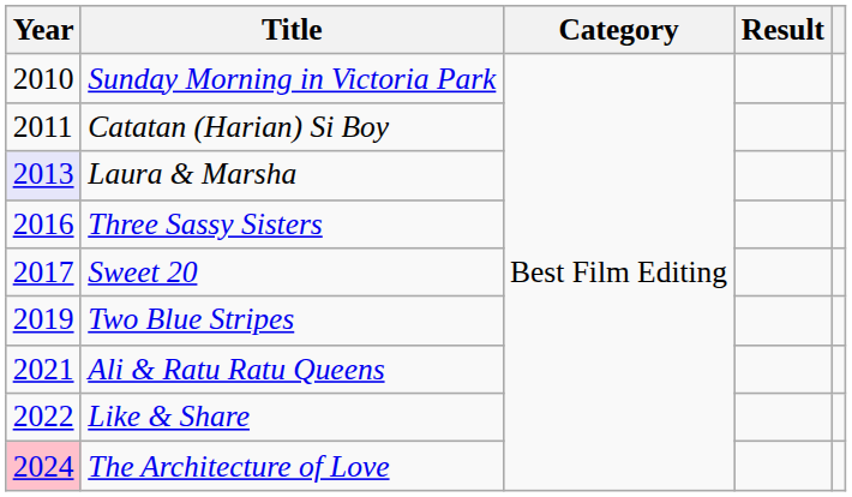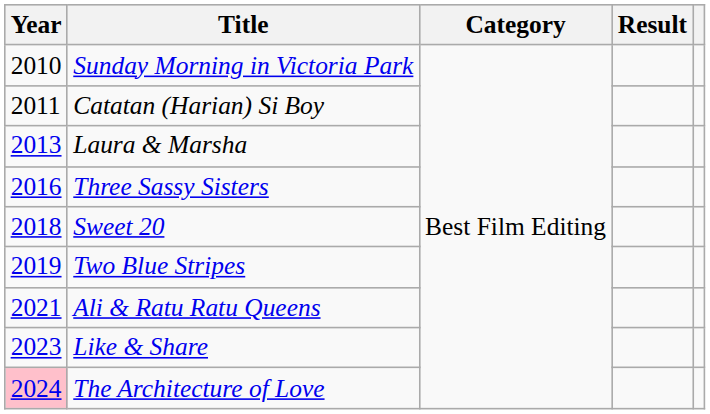Laura & Marsha | Year: lavender background -> no background
Sweet 20 | Year: 2017 -> 2018
Like & Share | Year: 2022 -> 2023
